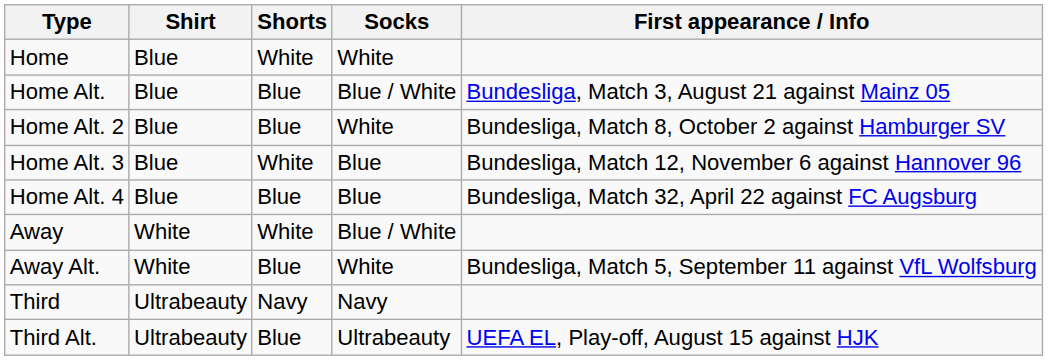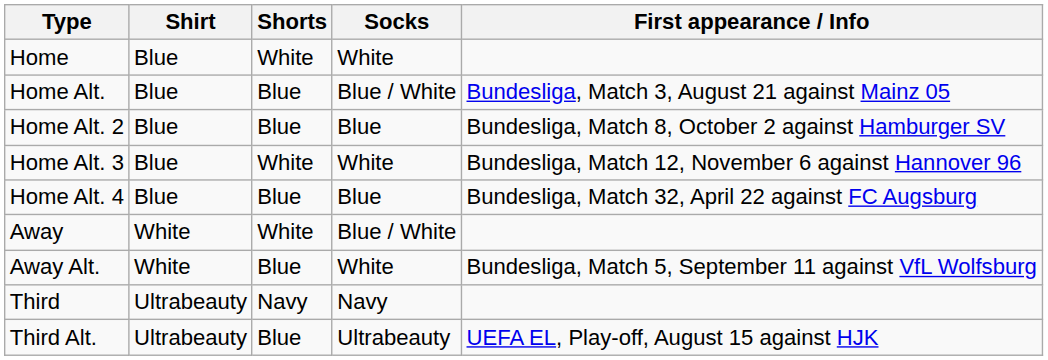Home Alt. 2 | Socks: White -> Blue
Home Alt. 3 | Socks: Blue -> White
